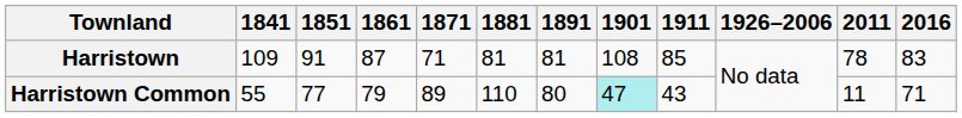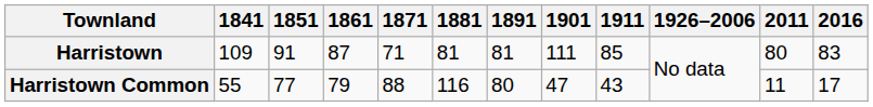Harristown | 1901: 108 -> 111
Harristown | 2011: 78 -> 80
Harristown Common | 1871: 89 -> 88
Harristown Common | 1881: 110 -> 116
Harristown Common | 1901: paleturquoise background -> no background
Harristown Common | 2016: 71 -> 17
